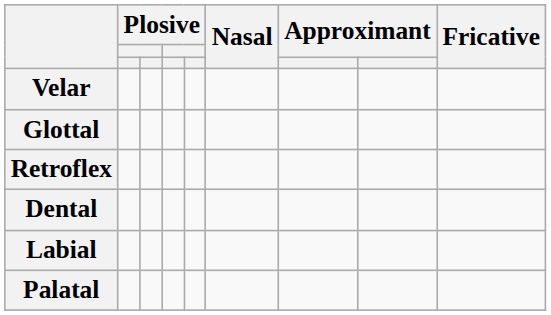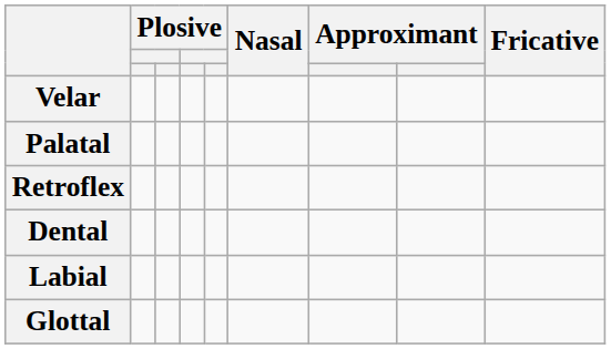rows swapped: Palatal <-> Glottal
